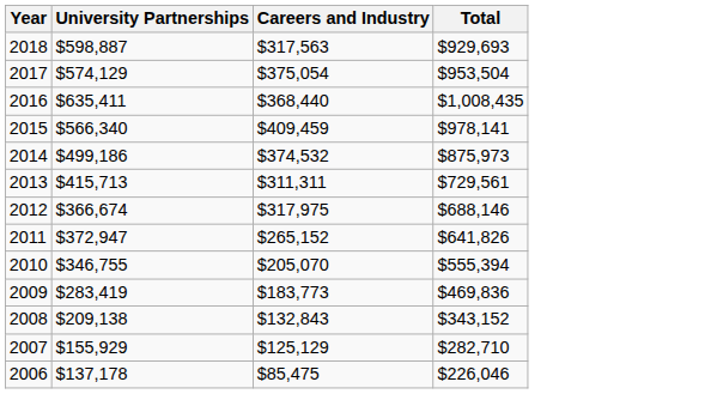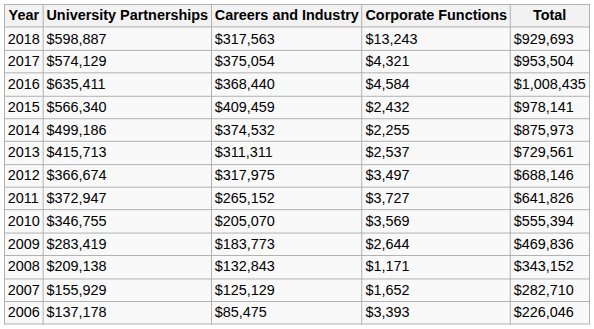+ column: Corporate Functions | $13,243 | $4,321 | $4,584 | $2,432 | $2,255 | $2,537 | $3,497 | $3,727 | $3,569 | $2,644 | $1,171 | $1,652 | $3,393
